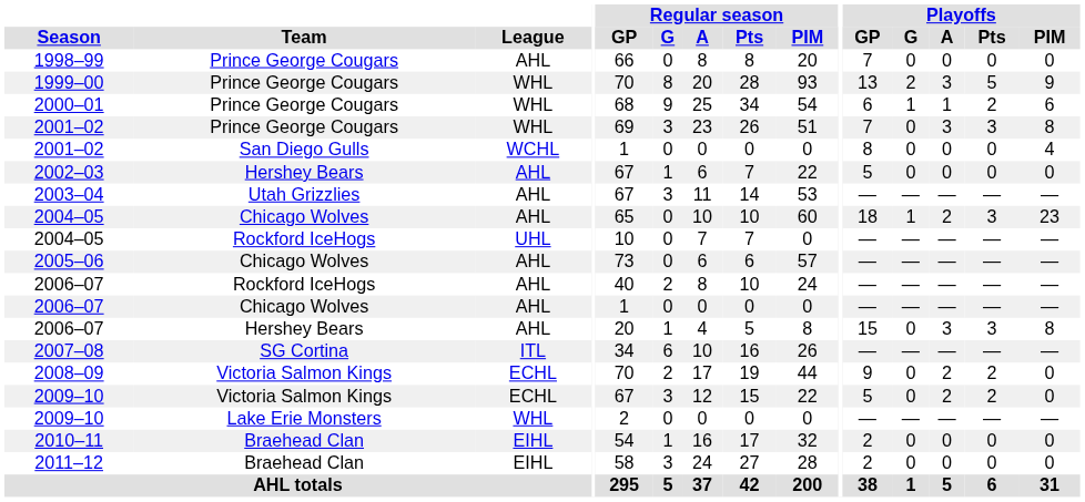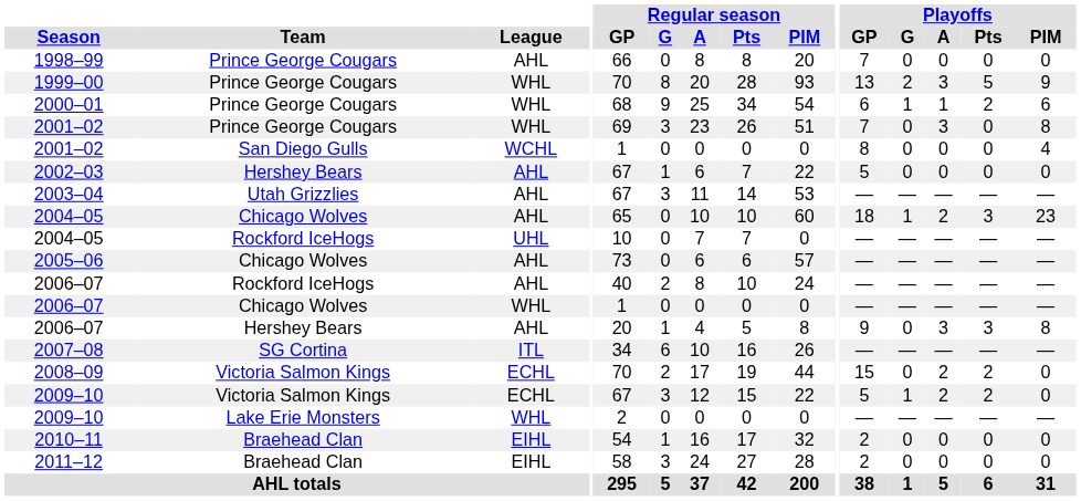2001–02 / Prince George Cougars | Playoffs / Pts: 3 -> 0
2006–07 / Chicago Wolves | League: AHL -> WHL
2006–07 / Hershey Bears | Playoffs / GP: 15 -> 9
2008–09 | Playoffs / GP: 9 -> 15
2009–10 / Victoria Salmon Kings | Playoffs / G: 0 -> 1
